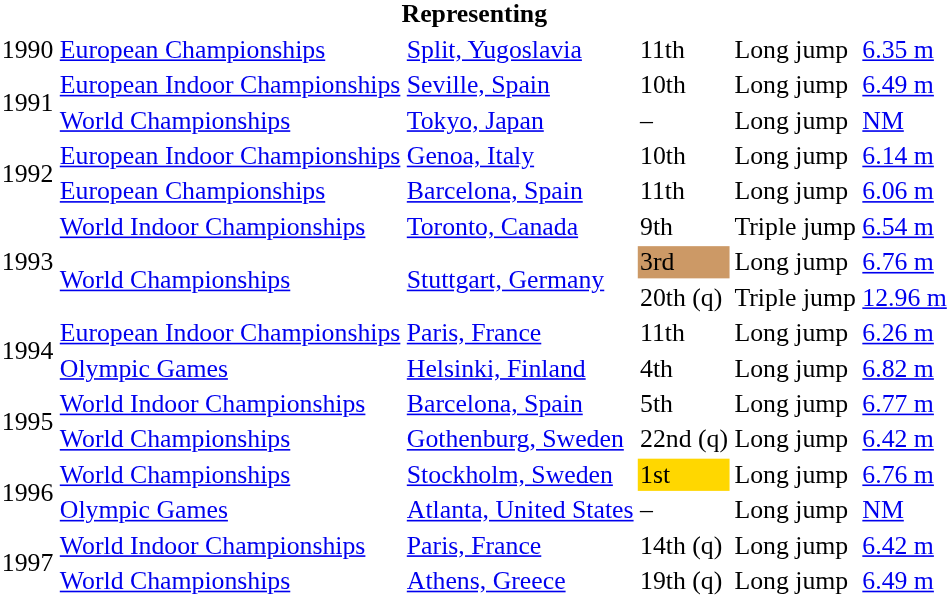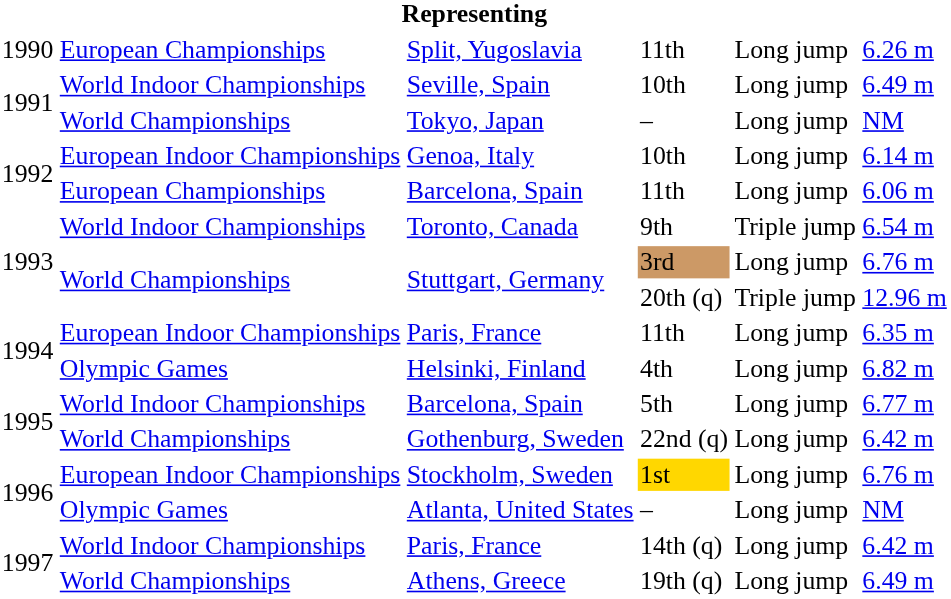Split, Yugoslavia | column 6: 6.35 m -> 6.26 m
Seville, Spain | column 2: European Indoor Championships -> World Indoor Championships
Paris, France / 11th | column 6: 6.26 m -> 6.35 m
Stockholm, Sweden | column 2: World Championships -> European Indoor Championships
